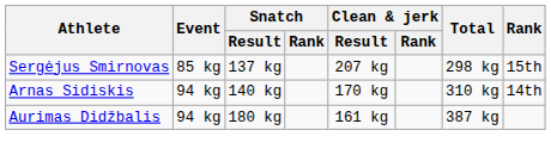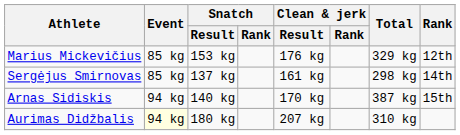+ row: Marius Mickevičius | 85 kg | 153 kg | 176 kg | 329 kg | 12th
Sergėjus Smirnovas | Clean & jerk / Result: 207 kg -> 161 kg
Sergėjus Smirnovas | Rank: 15th -> 14th
Arnas Sidiskis | Total: 310 kg -> 387 kg
Arnas Sidiskis | Rank: 14th -> 15th
Aurimas Didžbalis | Event: no background -> lightyellow background
Aurimas Didžbalis | Clean & jerk / Result: 161 kg -> 207 kg
Aurimas Didžbalis | Total: 387 kg -> 310 kg
